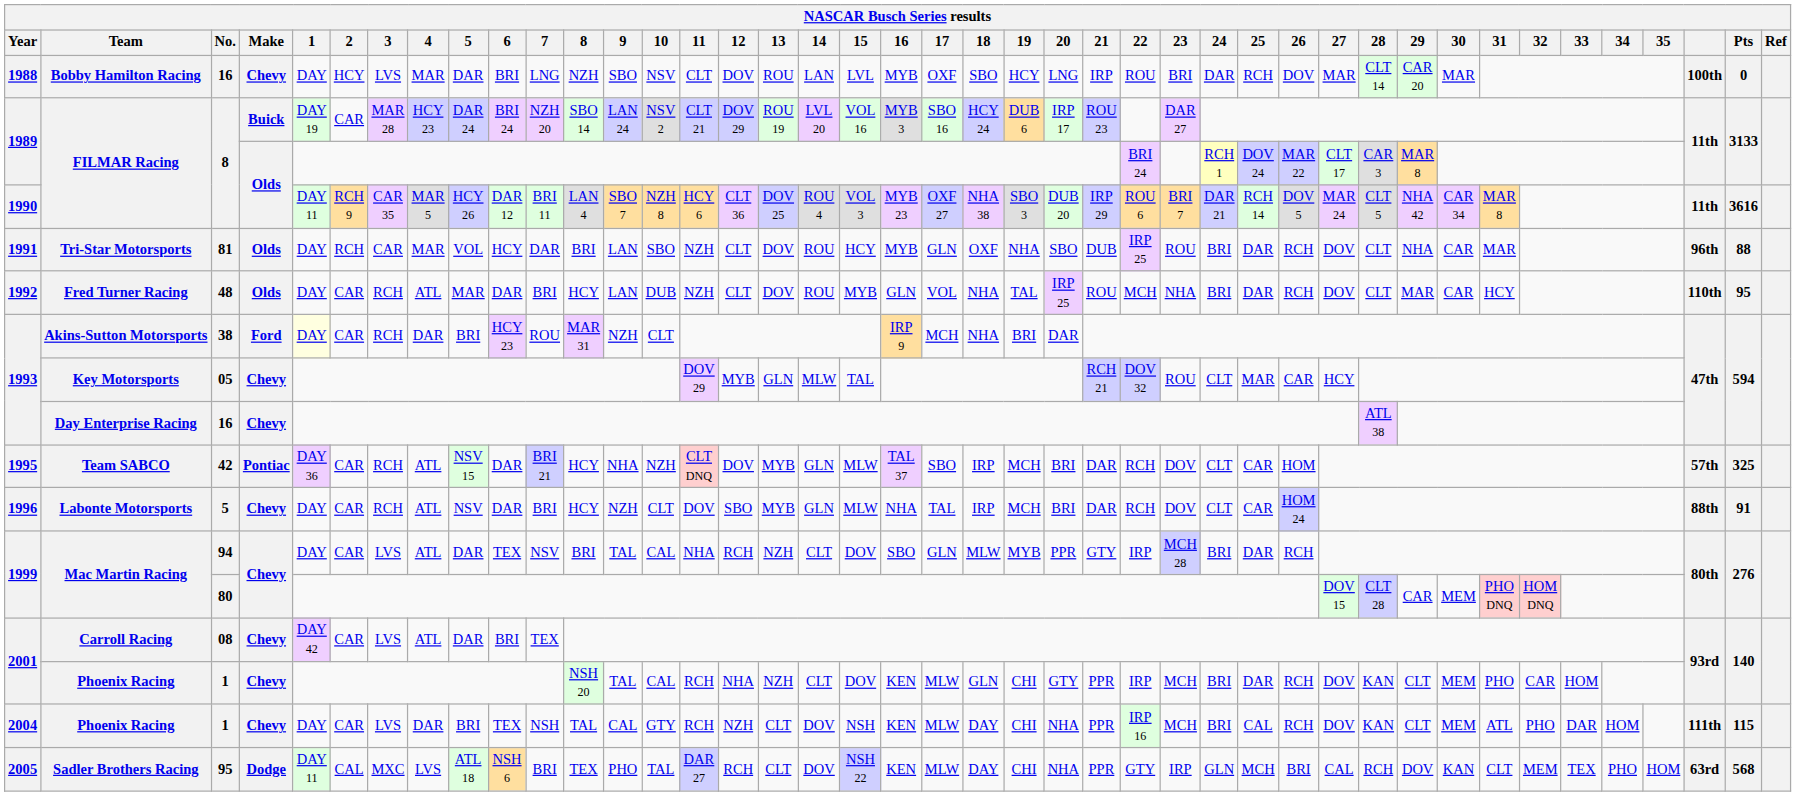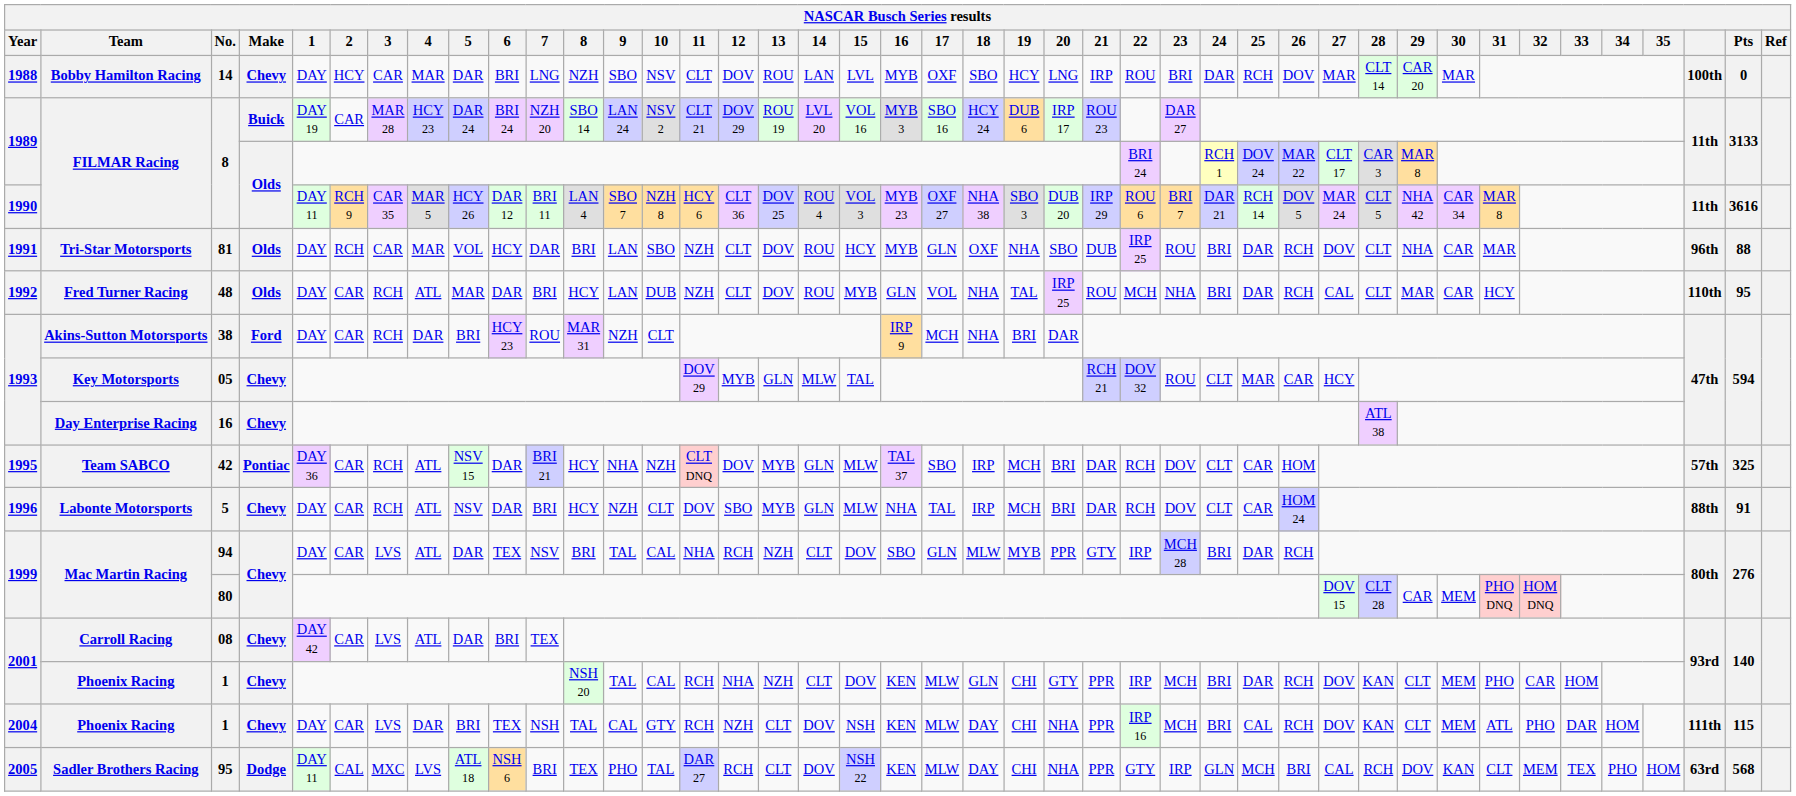Bobby Hamilton Racing | No.: 16 -> 14
Bobby Hamilton Racing | 3: LVS -> CAR
Fred Turner Racing | 27: DOV -> CAL
Akins-Sutton Motorsports | 1: lightyellow background -> no background
